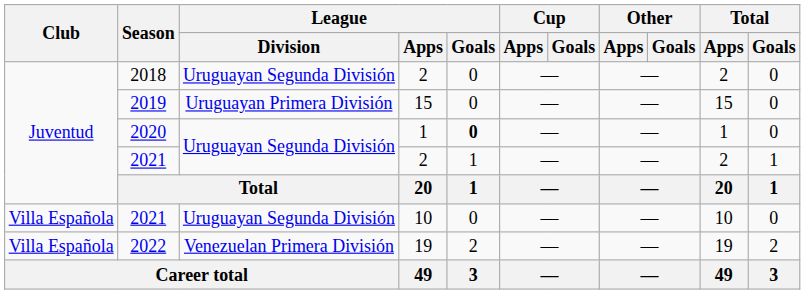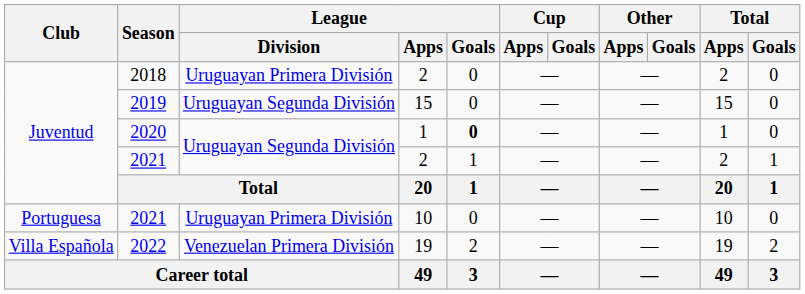2018 | League / Division: Uruguayan Segunda División -> Uruguayan Primera División
2019 | League / Division: Uruguayan Primera División -> Uruguayan Segunda División
2021 / 10 | Club: Villa Española -> Portuguesa
2021 / 10 | League / Division: Uruguayan Segunda División -> Uruguayan Primera División
